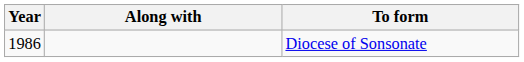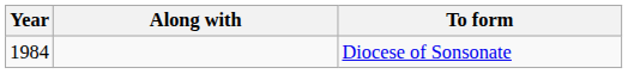Diocese of Sonsonate | Year: 1986 -> 1984
